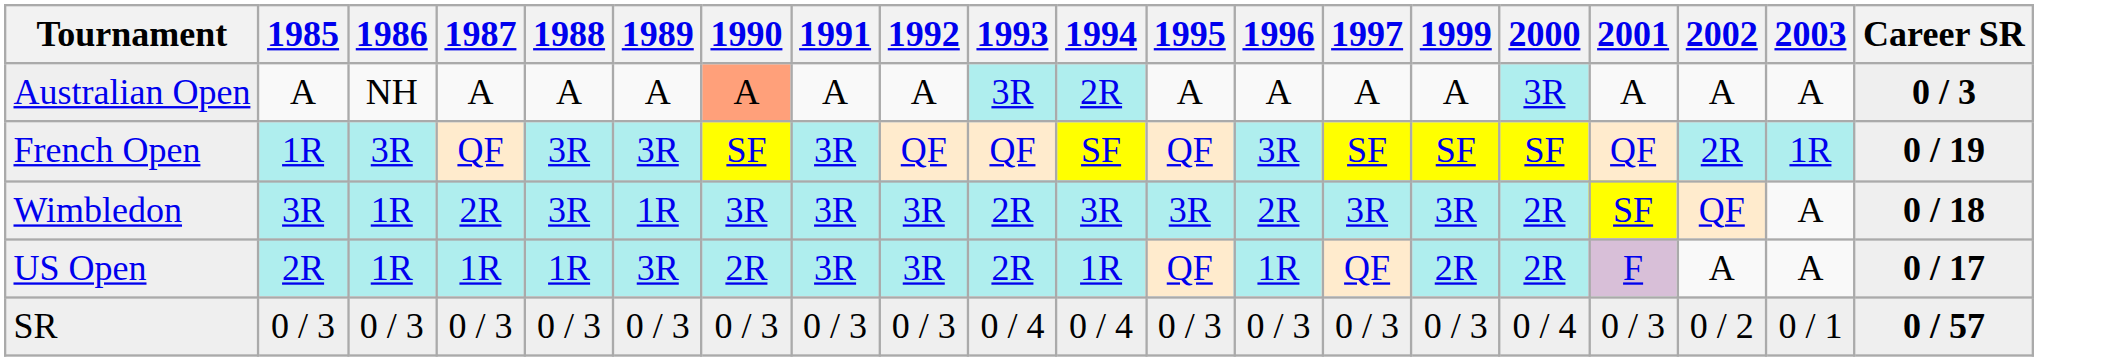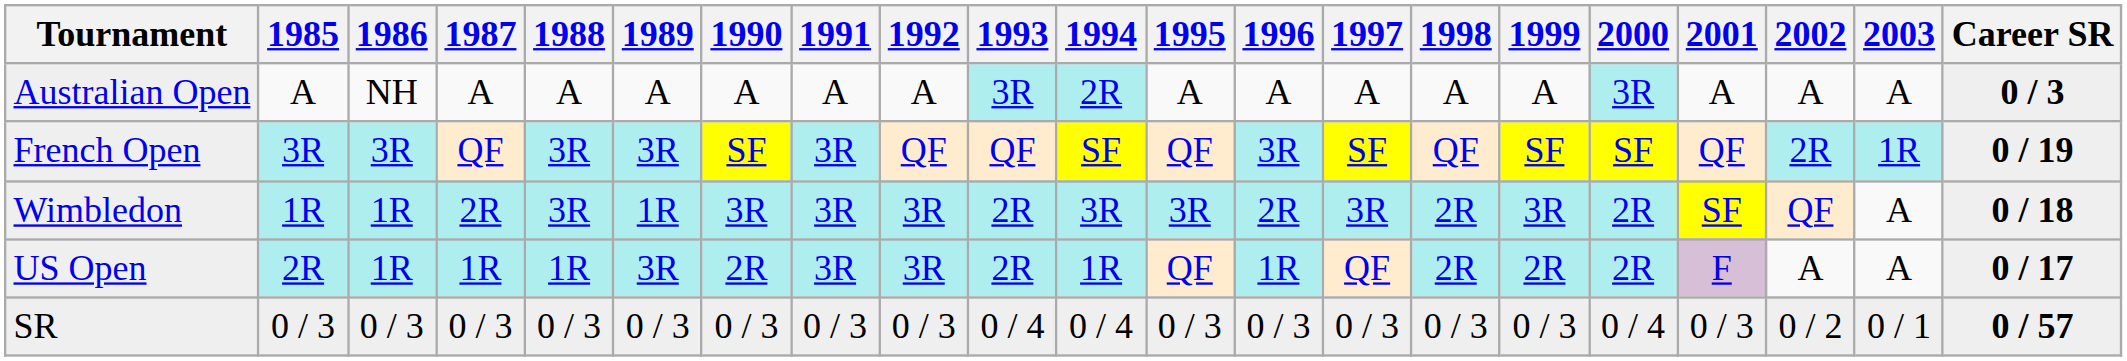+ column: 1998 | A | QF | 2R | 2R | 0 / 3
Australian Open | 1990: lightsalmon background -> no background
French Open | 1985: 1R -> 3R
Wimbledon | 1985: 3R -> 1R
